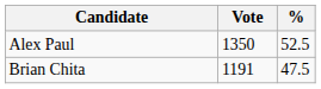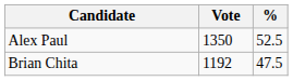Brian Chita | Vote: 1191 -> 1192
